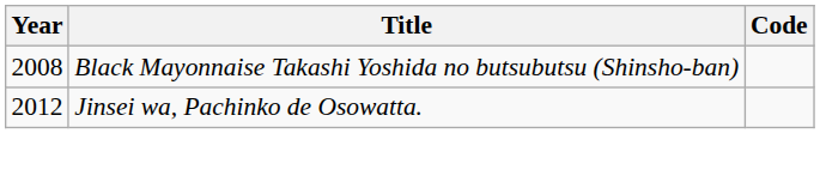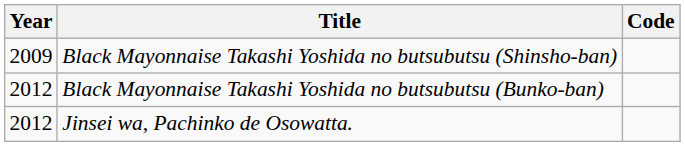Black Mayonnaise Takashi Yoshida no butsubutsu (Shinsho-ban) | Year: 2008 -> 2009
+ row: 2012 | Black Mayonnaise Takashi Yoshida no butsubutsu (Bunko-ban)
